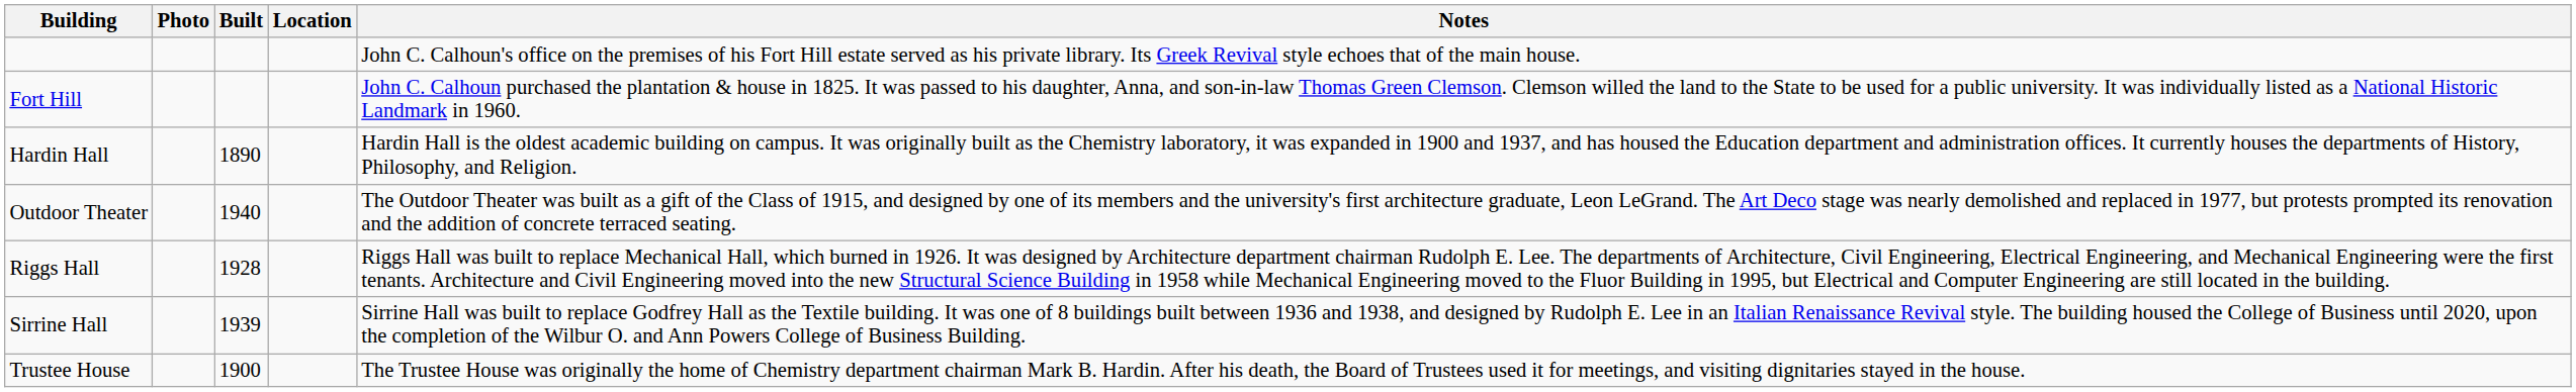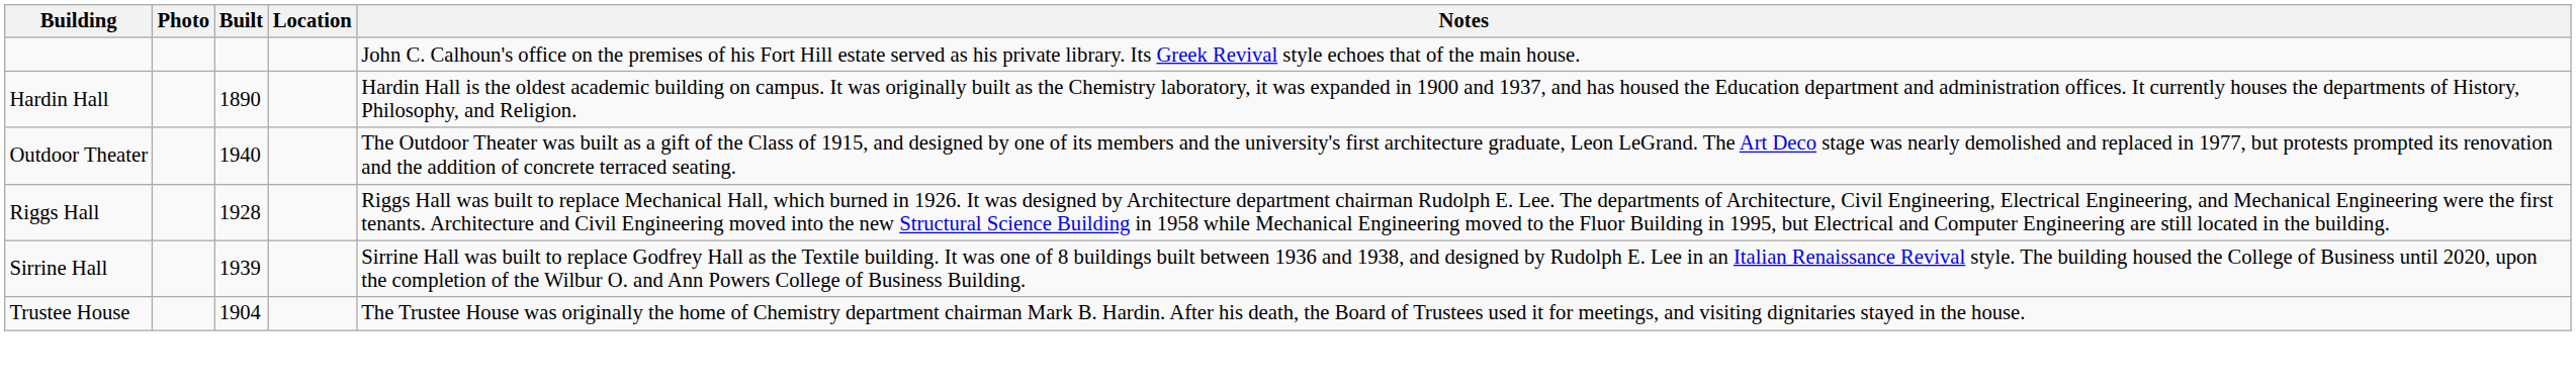- row: Fort Hill | John C. Calhoun purchased the plantation & house in 1825. It was passed to his daughter, Anna, and son-in-law Thomas Green Clemson. Clemson willed the land to the State to be used for a public university. It was individually listed as a National Historic Landmark in 1960.
Trustee House | Built: 1900 -> 1904
